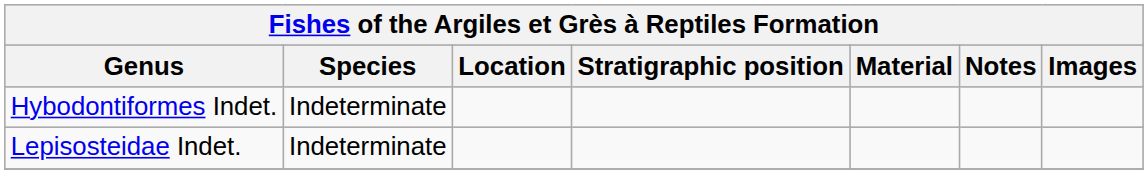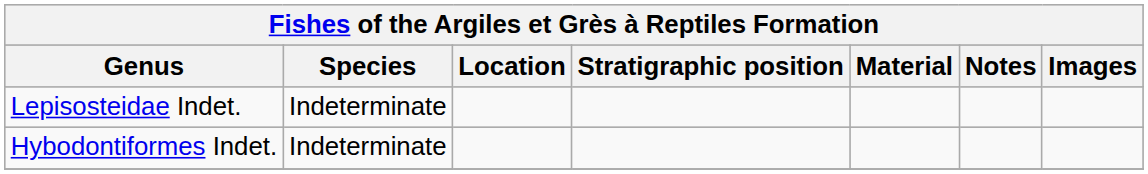rows swapped: Hybodontiformes Indet. <-> Lepisosteidae Indet.
